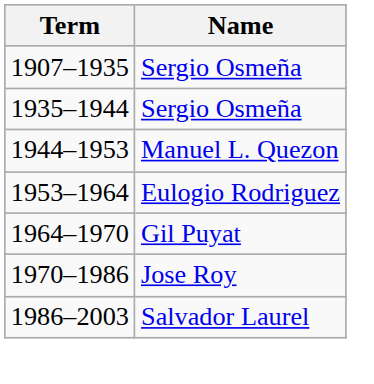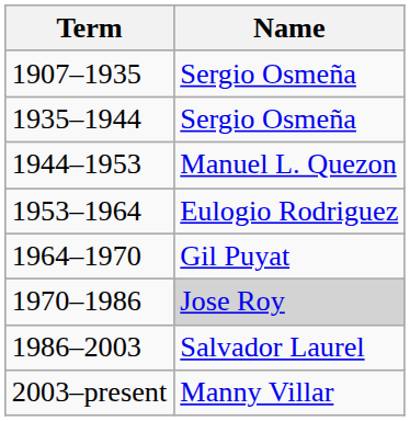1970–1986 | Name: no background -> lightgrey background
+ row: 2003–present | Manny Villar
